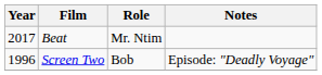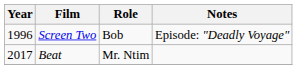rows swapped: Screen Two <-> Beat
